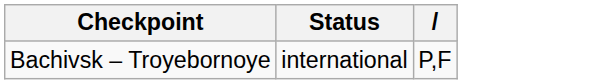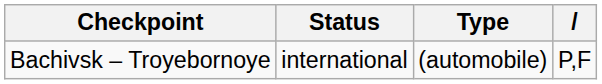+ column: Type | (automobile)
